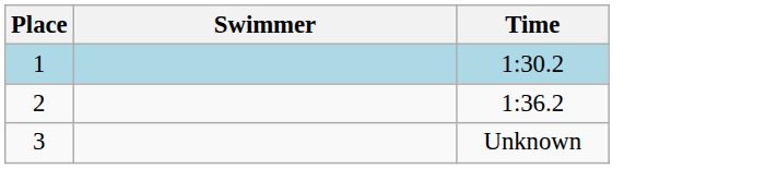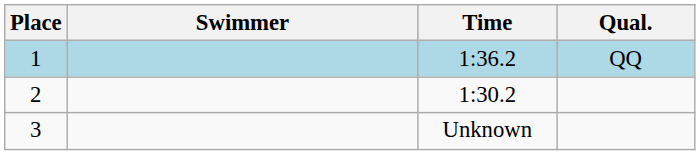+ column: Qual. | QQ
1 | Time: 1:30.2 -> 1:36.2
2 | Time: 1:36.2 -> 1:30.2
